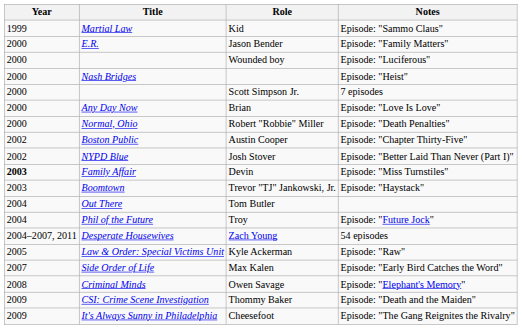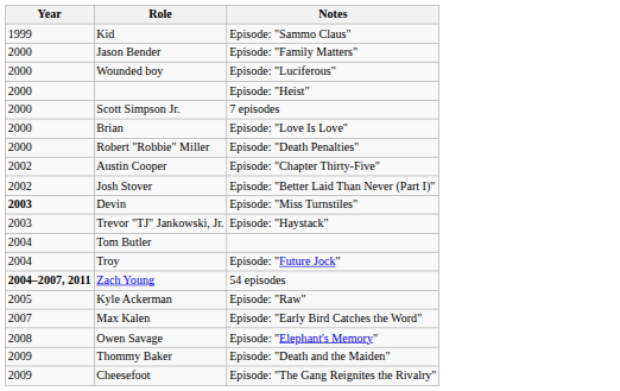- column: Title | Martial Law | E.R. | Nash Bridges | Any Day Now | Normal, Ohio | Boston Public | NYPD Blue | Family Affair | Boomtown | Out There | Phil of the Future | Desperate Housewives | Law & Order: Special Victims Unit | Side Order of Life | Criminal Minds | CSI: Crime Scene Investigation | It's Always Sunny in Philadelphia
Zach Young | Year: normal -> bold
